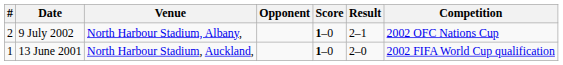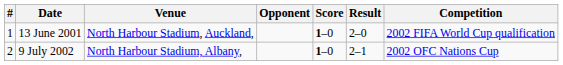rows swapped: 13 June 2001 <-> 9 July 2002
